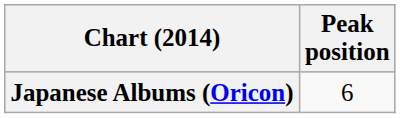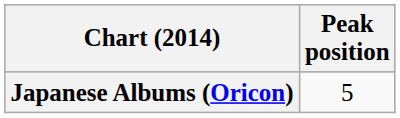Japanese Albums (Oricon) | Peak position: 6 -> 5
